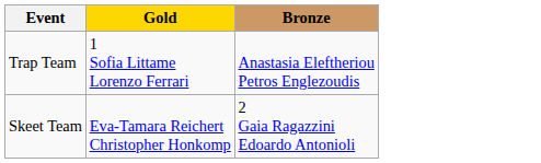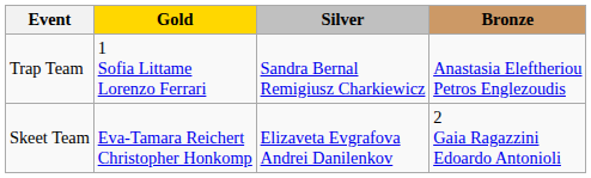+ column: Silver | Sandra Bernal Remigiusz Charkiewicz | Elizaveta Evgrafova Andrei Danilenkov
